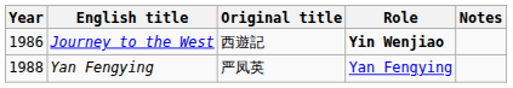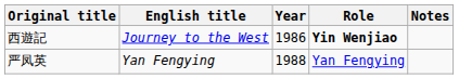columns swapped: Year <-> Original title
